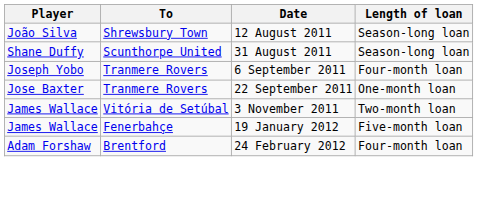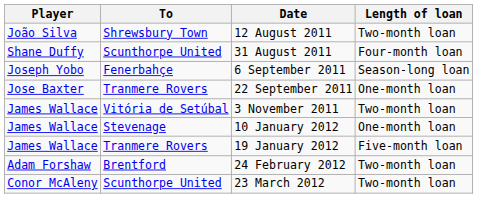12 August 2011 | Length of loan: Season-long loan -> Two-month loan
31 August 2011 | Length of loan: Season-long loan -> Four-month loan
6 September 2011 | To: Tranmere Rovers -> Fenerbahçe
6 September 2011 | Length of loan: Four-month loan -> Season-long loan
+ row: James Wallace | Stevenage | 10 January 2012 | One-month loan
19 January 2012 | To: Fenerbahçe -> Tranmere Rovers
24 February 2012 | Length of loan: Four-month loan -> Two-month loan
+ row: Conor McAleny | Scunthorpe United | 23 March 2012 | Two-month loan
